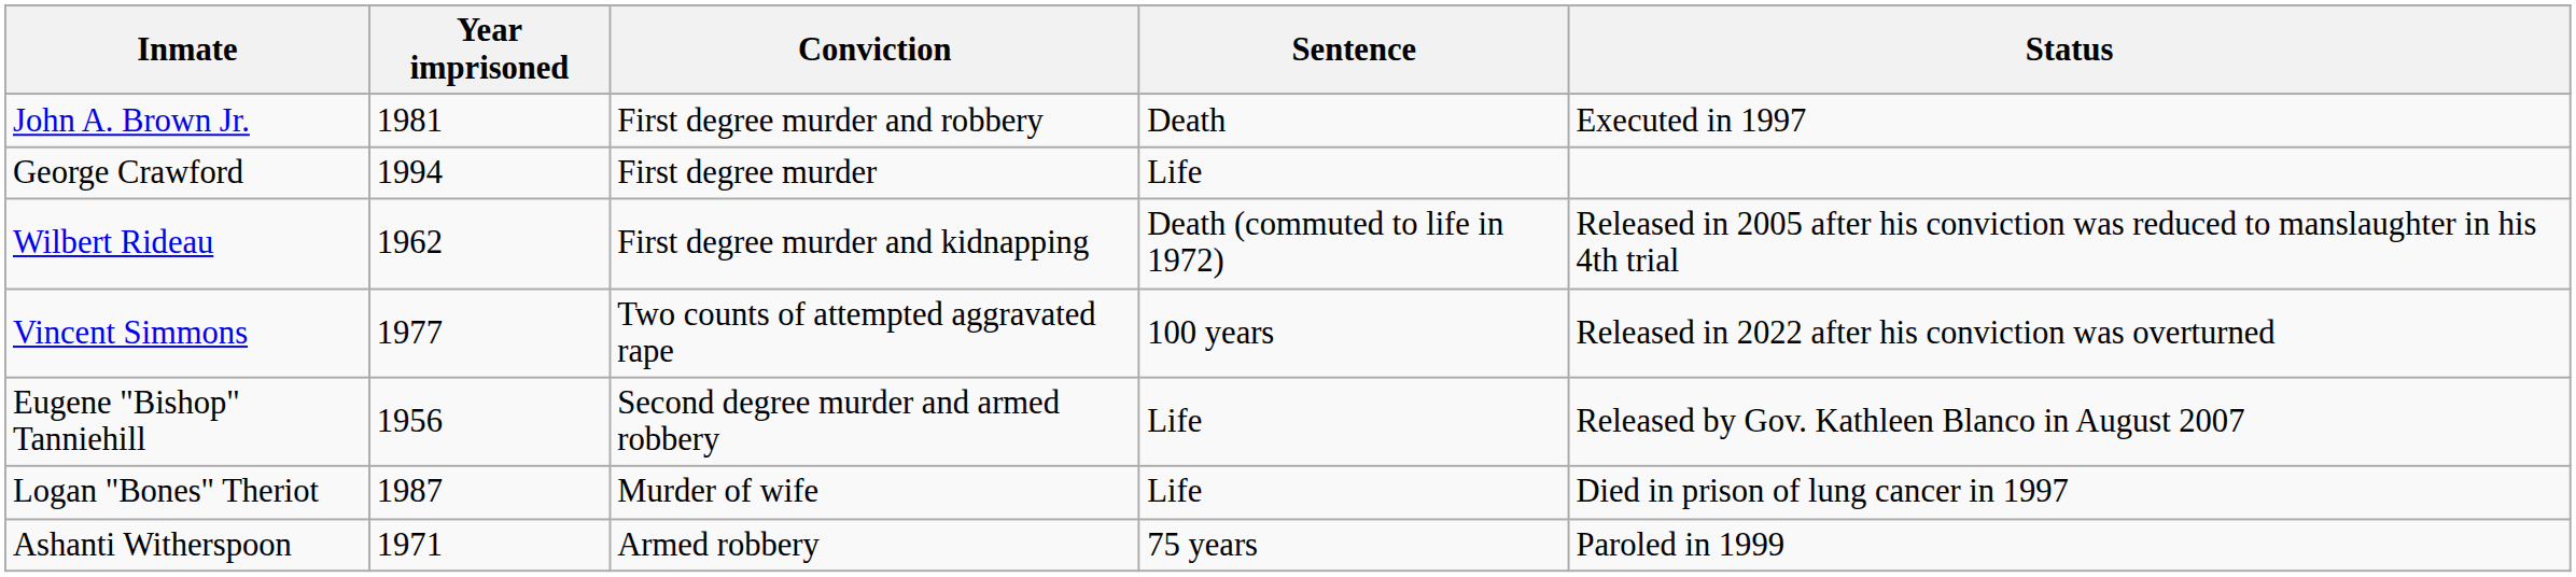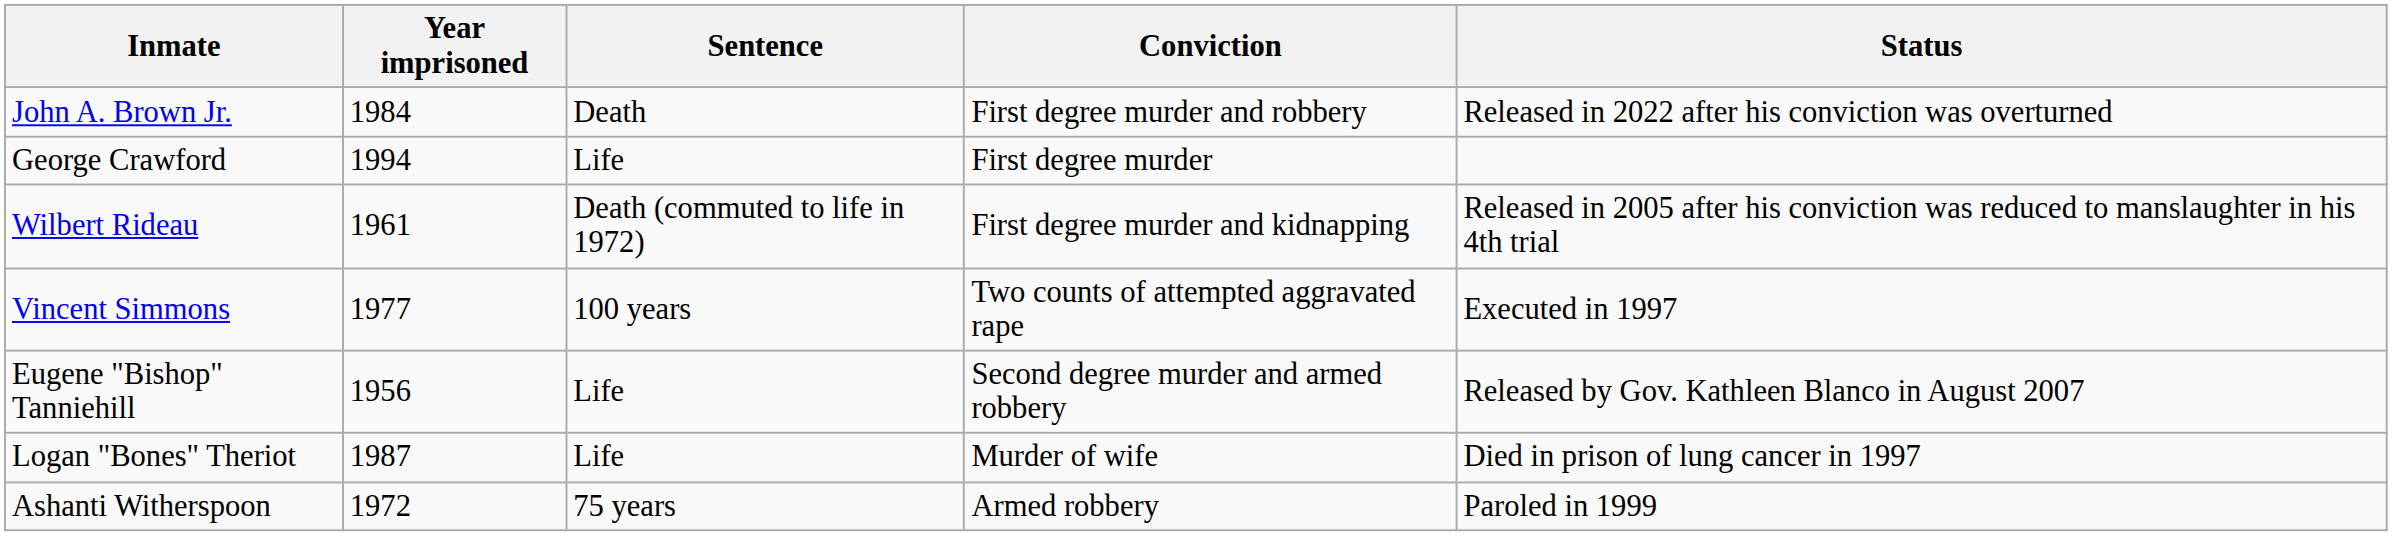columns swapped: Sentence <-> Conviction
John A. Brown Jr. | Year imprisoned: 1981 -> 1984
John A. Brown Jr. | Status: Executed in 1997 -> Released in 2022 after his conviction was overturned
Wilbert Rideau | Year imprisoned: 1962 -> 1961
Vincent Simmons | Status: Released in 2022 after his conviction was overturned -> Executed in 1997
Ashanti Witherspoon | Year imprisoned: 1971 -> 1972
